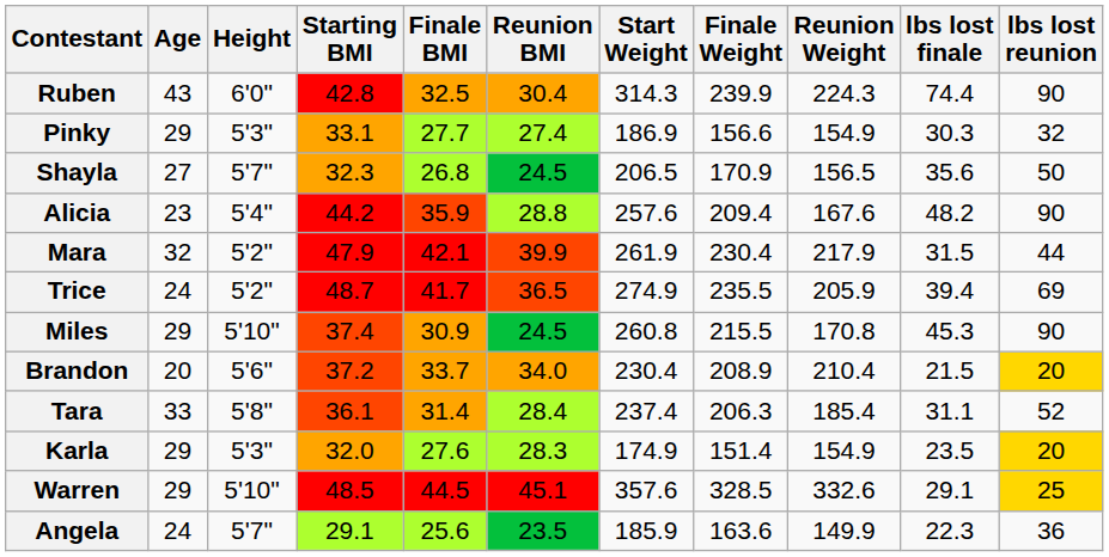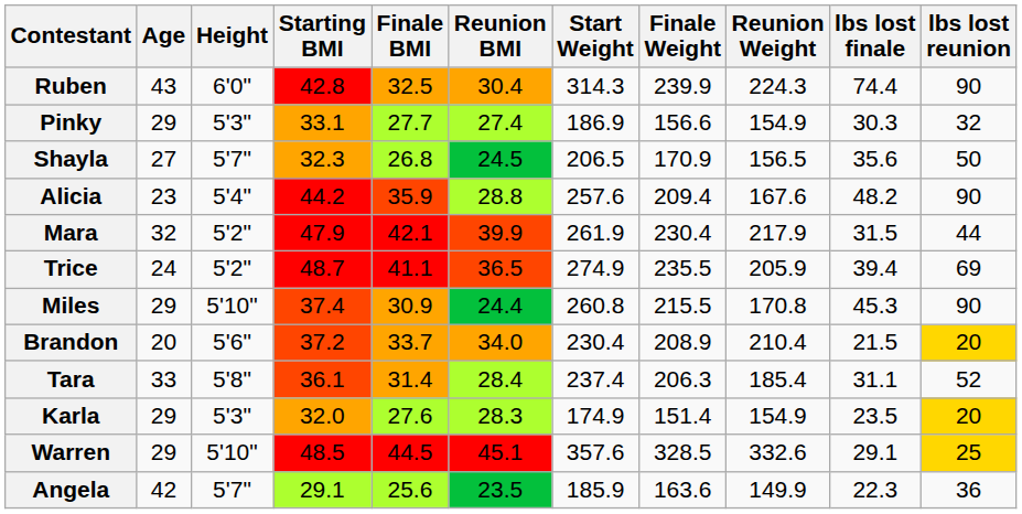Trice | Finale BMI: 41.7 -> 41.1
Miles | Reunion BMI: 24.5 -> 24.4
Angela | Age: 24 -> 42
